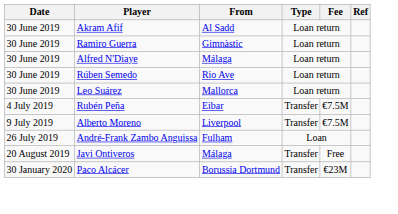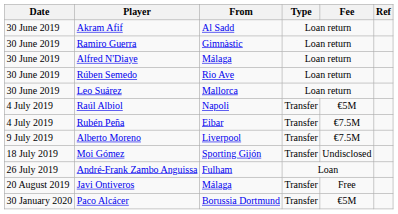+ row: 4 July 2019 | Raúl Albiol | Napoli | Transfer | €5M
+ row: 18 July 2019 | Moi Gómez | Sporting Gijón | Transfer | Undisclosed
Paco Alcácer | Fee: €23M -> €5M
